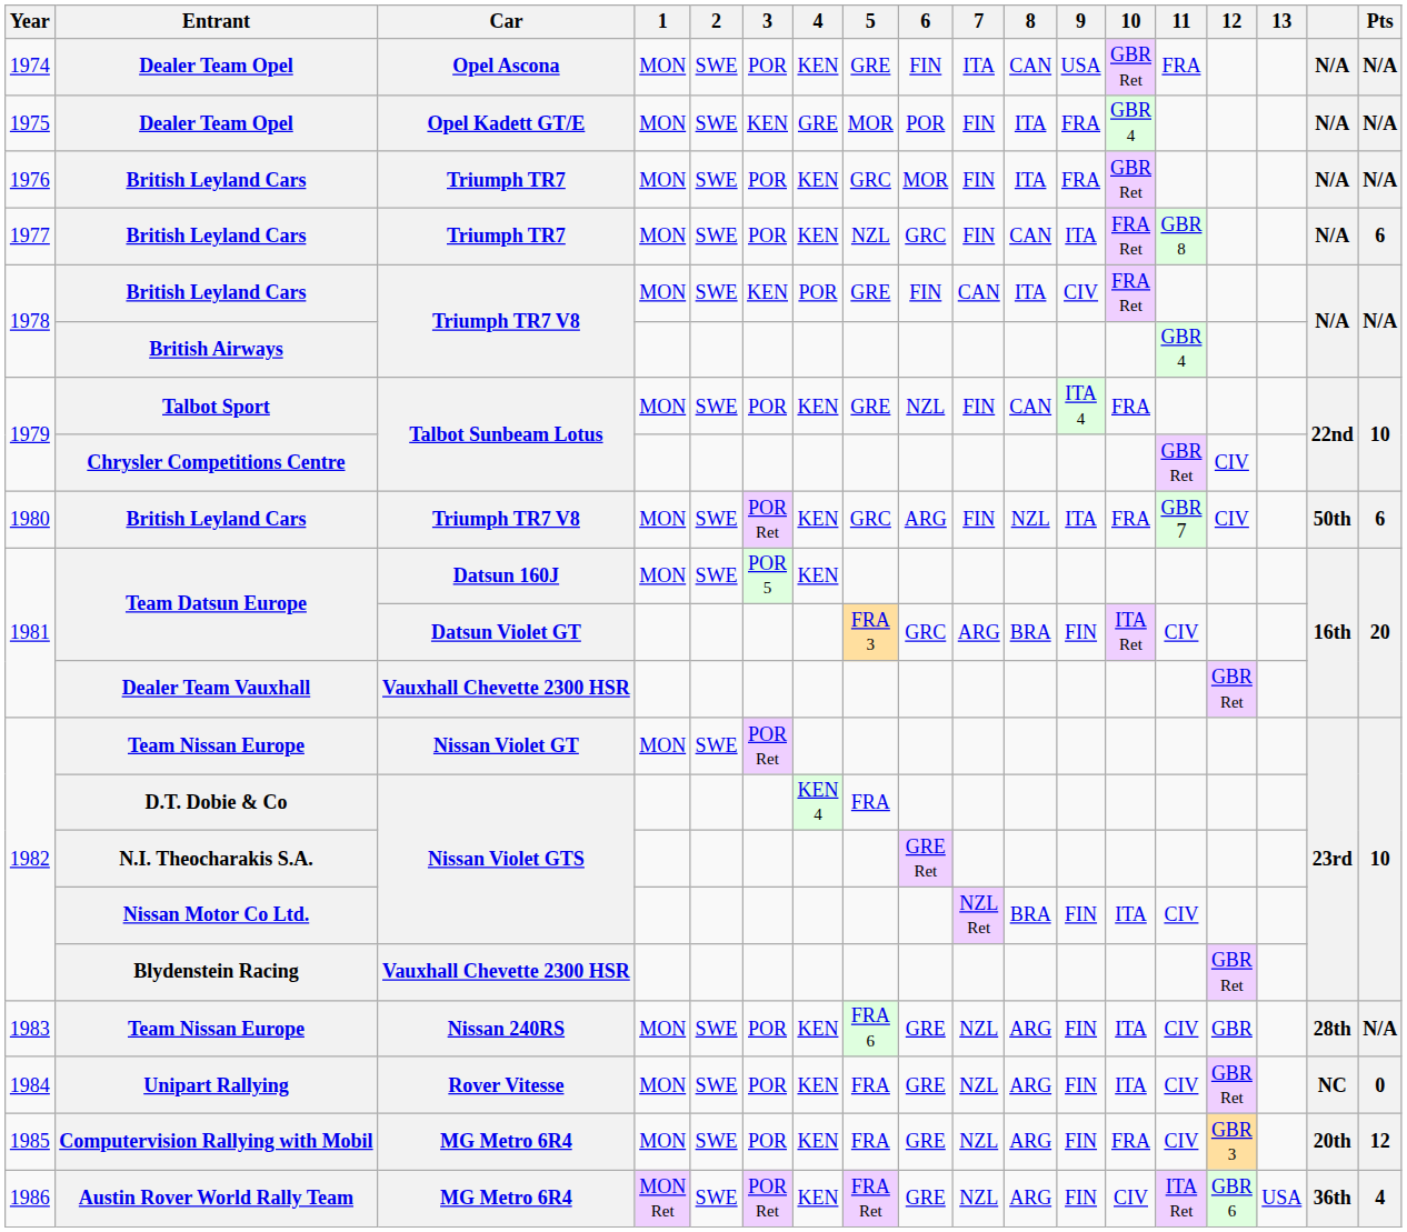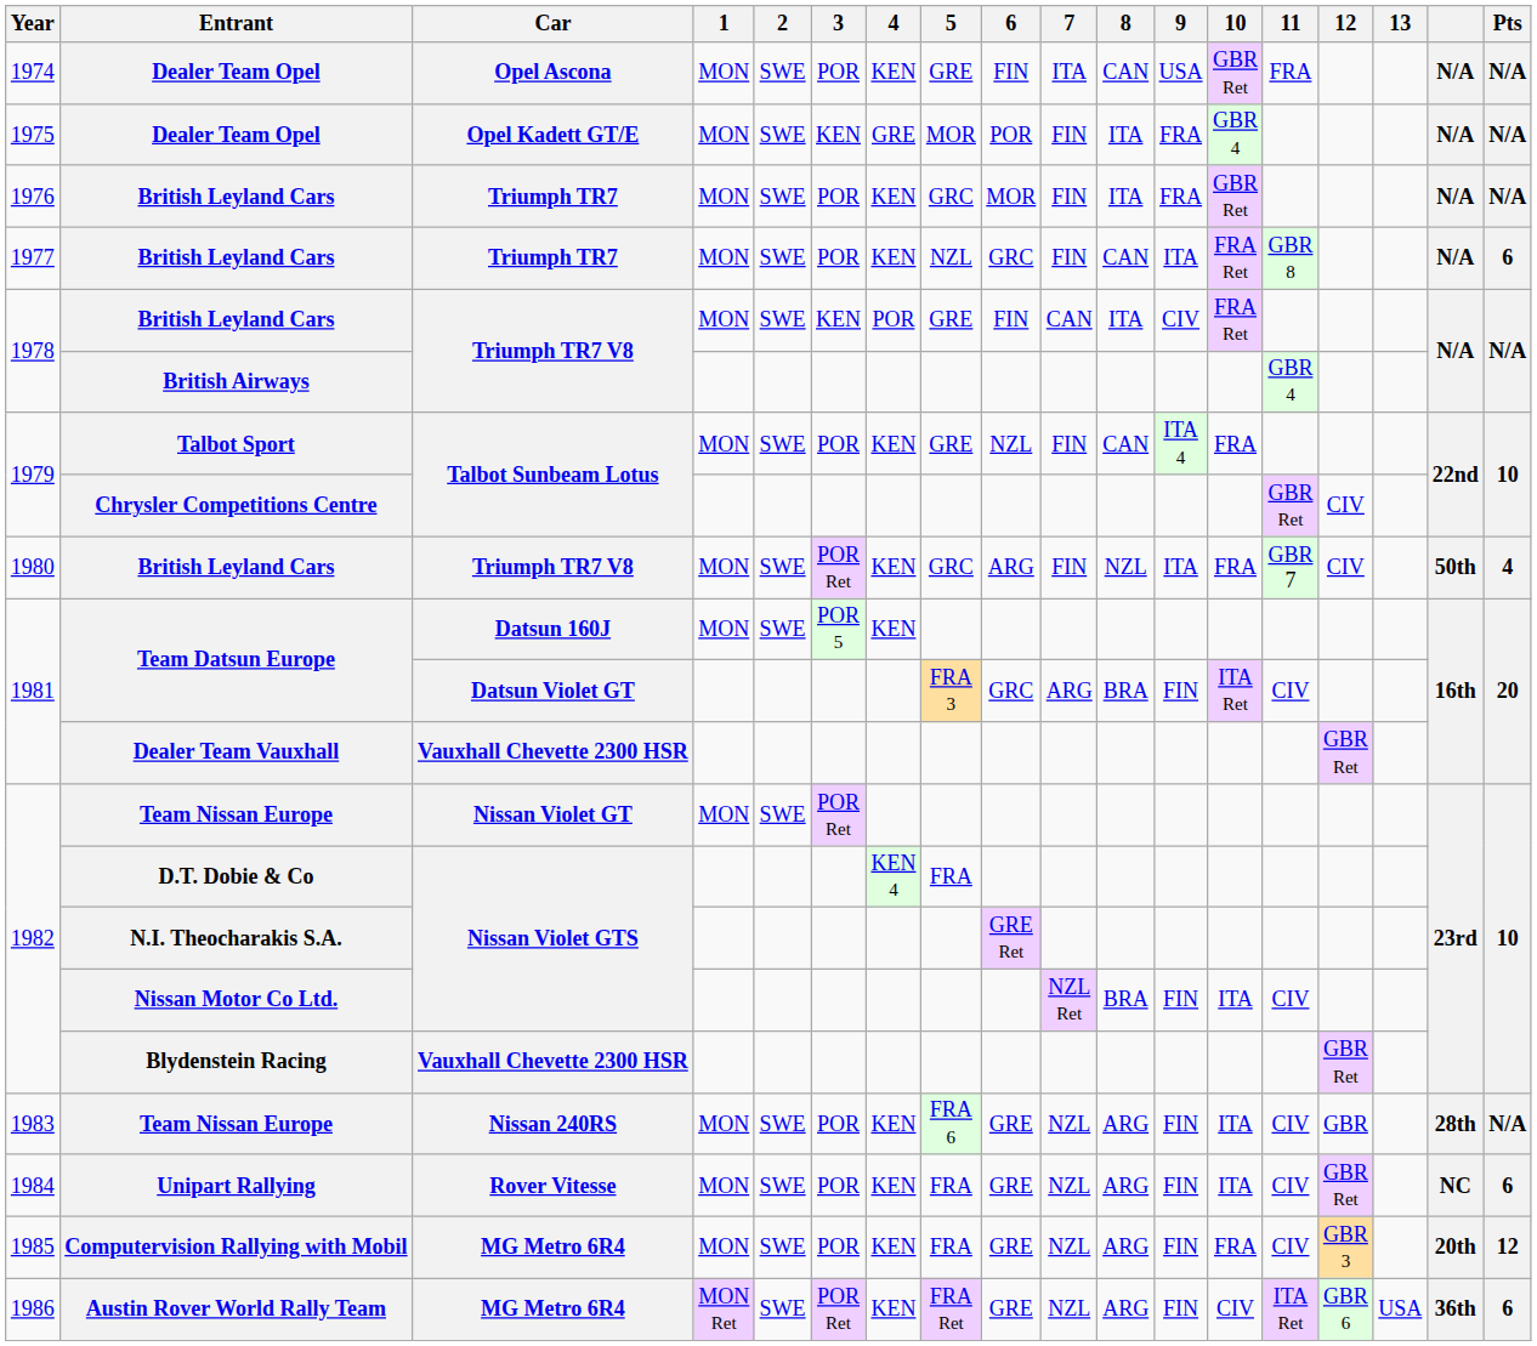1980 / British Leyland Cars | Pts: 6 -> 4
Unipart Rallying | Pts: 0 -> 6
Austin Rover World Rally Team | Pts: 4 -> 6
